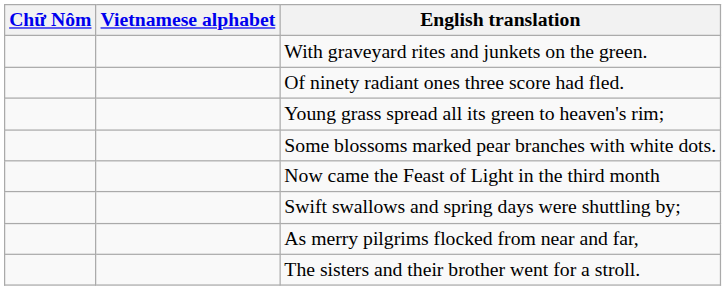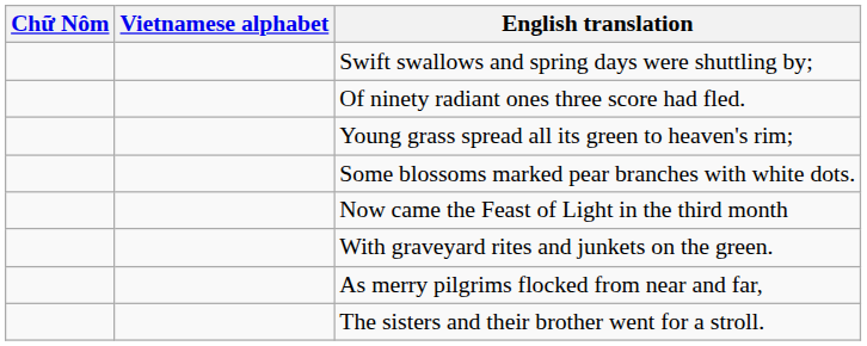rows swapped: Swift swallows and spring days were shuttling by; <-> With graveyard rites and junkets on the green.
